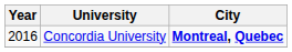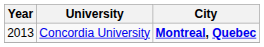Concordia University | Year: 2016 -> 2013
